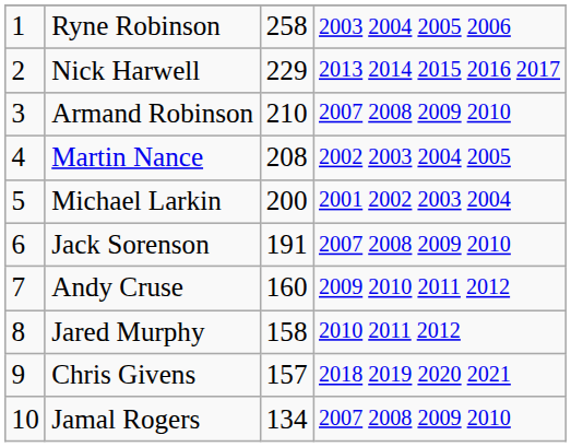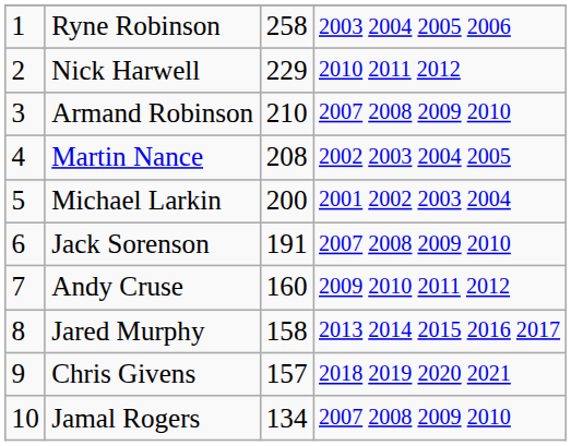Nick Harwell | column 4: 2013 2014 2015 2016 2017 -> 2010 2011 2012
Jared Murphy | column 4: 2010 2011 2012 -> 2013 2014 2015 2016 2017
